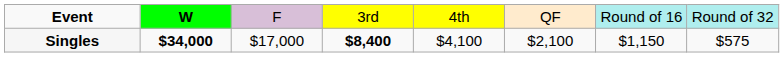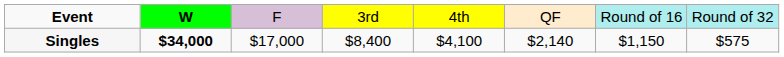Singles | column 4: bold -> normal
Singles | column 6: $2,100 -> $2,140
